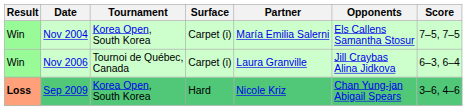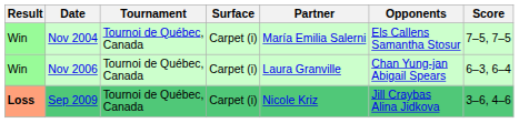Nov 2004 | Tournament: Korea Open, South Korea -> Tournoi de Québec, Canada
Nov 2006 | Opponents: Jill Craybas Alina Jidkova -> Chan Yung-jan Abigail Spears
Sep 2009 | Tournament: Korea Open, South Korea -> Tournoi de Québec, Canada
Sep 2009 | Surface: Hard -> Carpet (i)
Sep 2009 | Opponents: Chan Yung-jan Abigail Spears -> Jill Craybas Alina Jidkova
